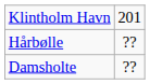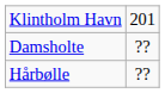rows swapped: Damsholte <-> Hårbølle
